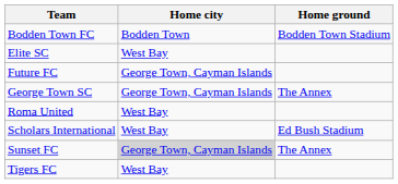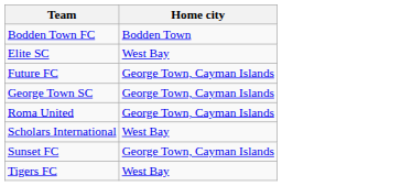- column: Home ground | Bodden Town Stadium | The Annex | Ed Bush Stadium | The Annex
Roma United | Home city: West Bay -> George Town, Cayman Islands
Sunset FC | Home city: lightgrey background -> no background
